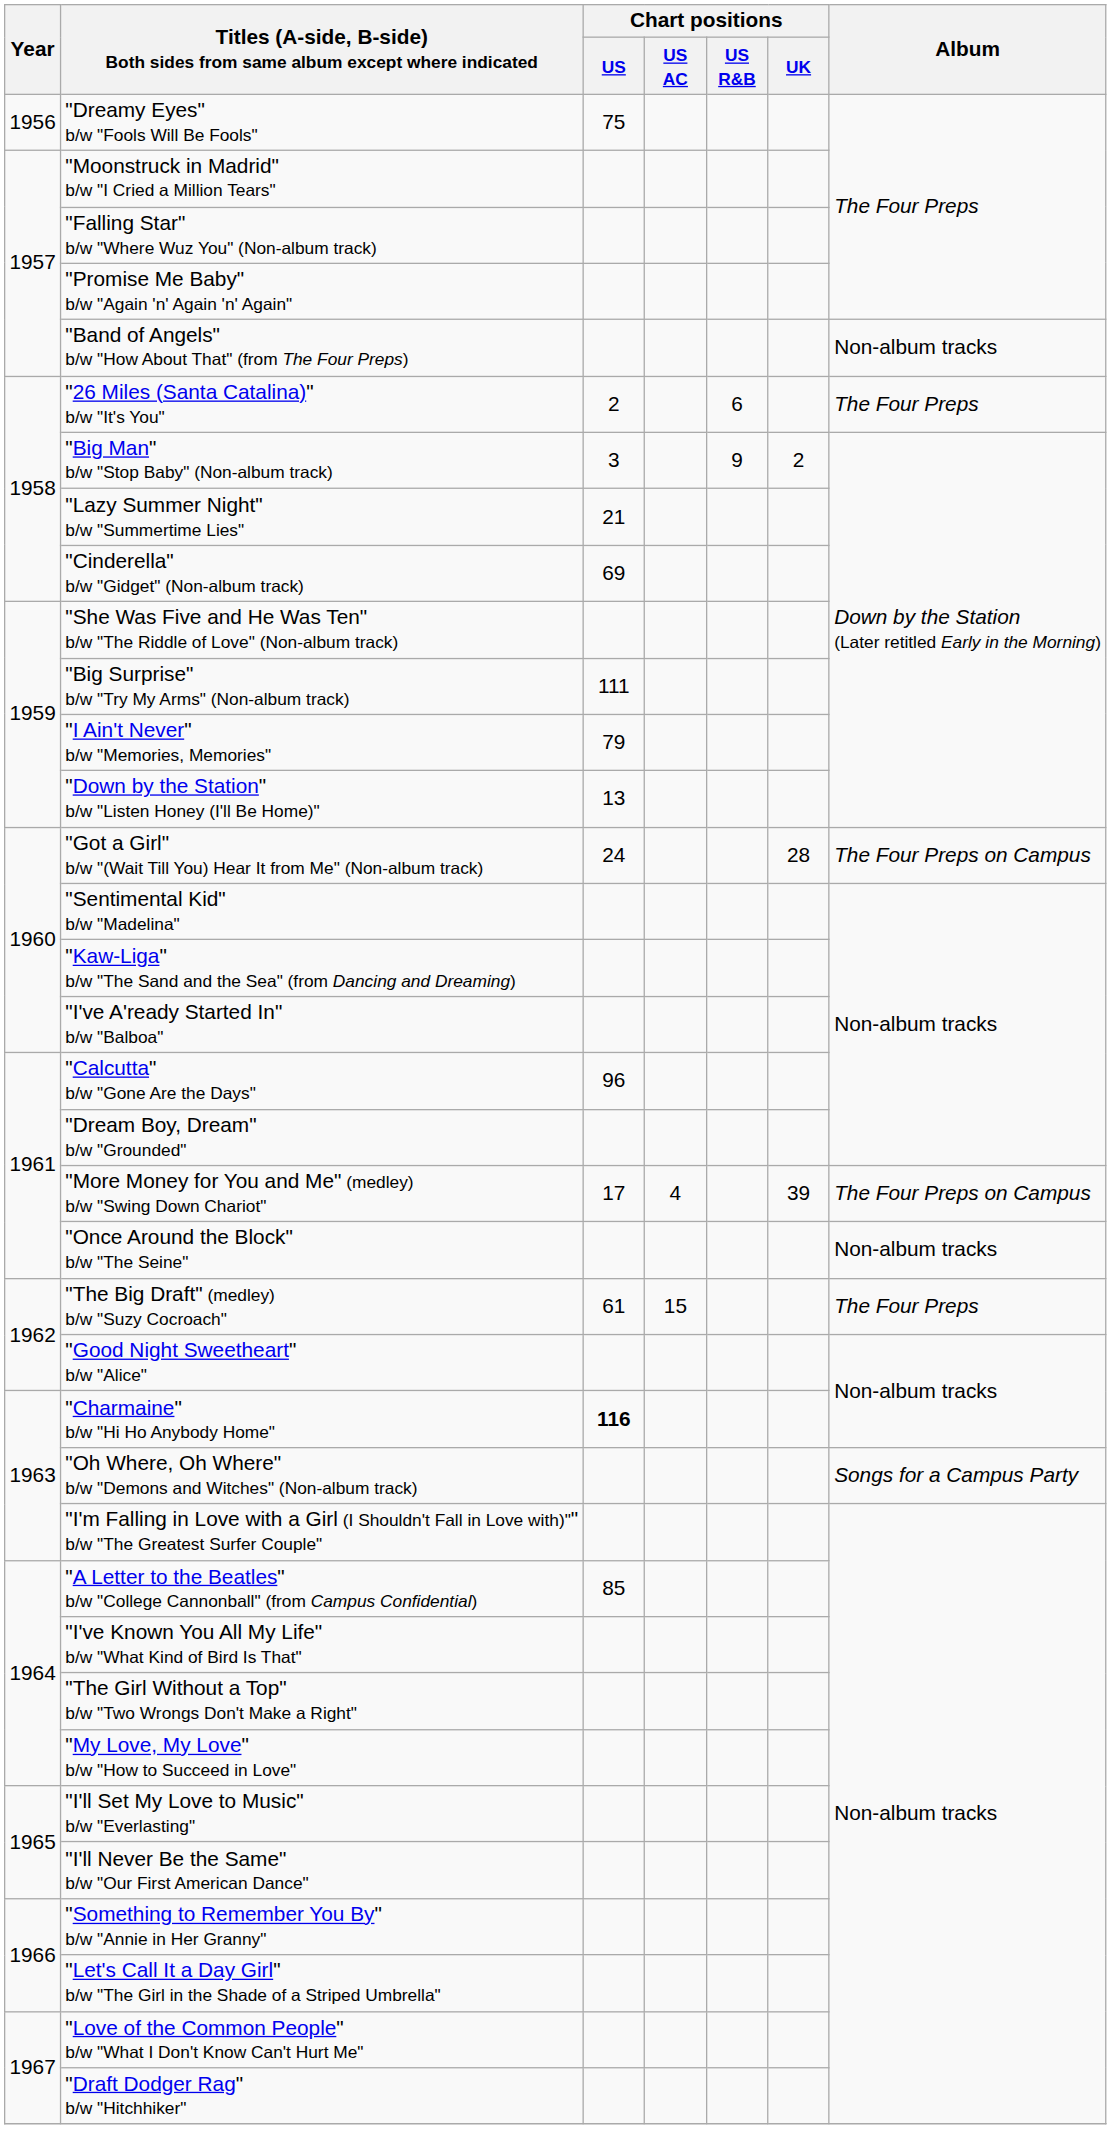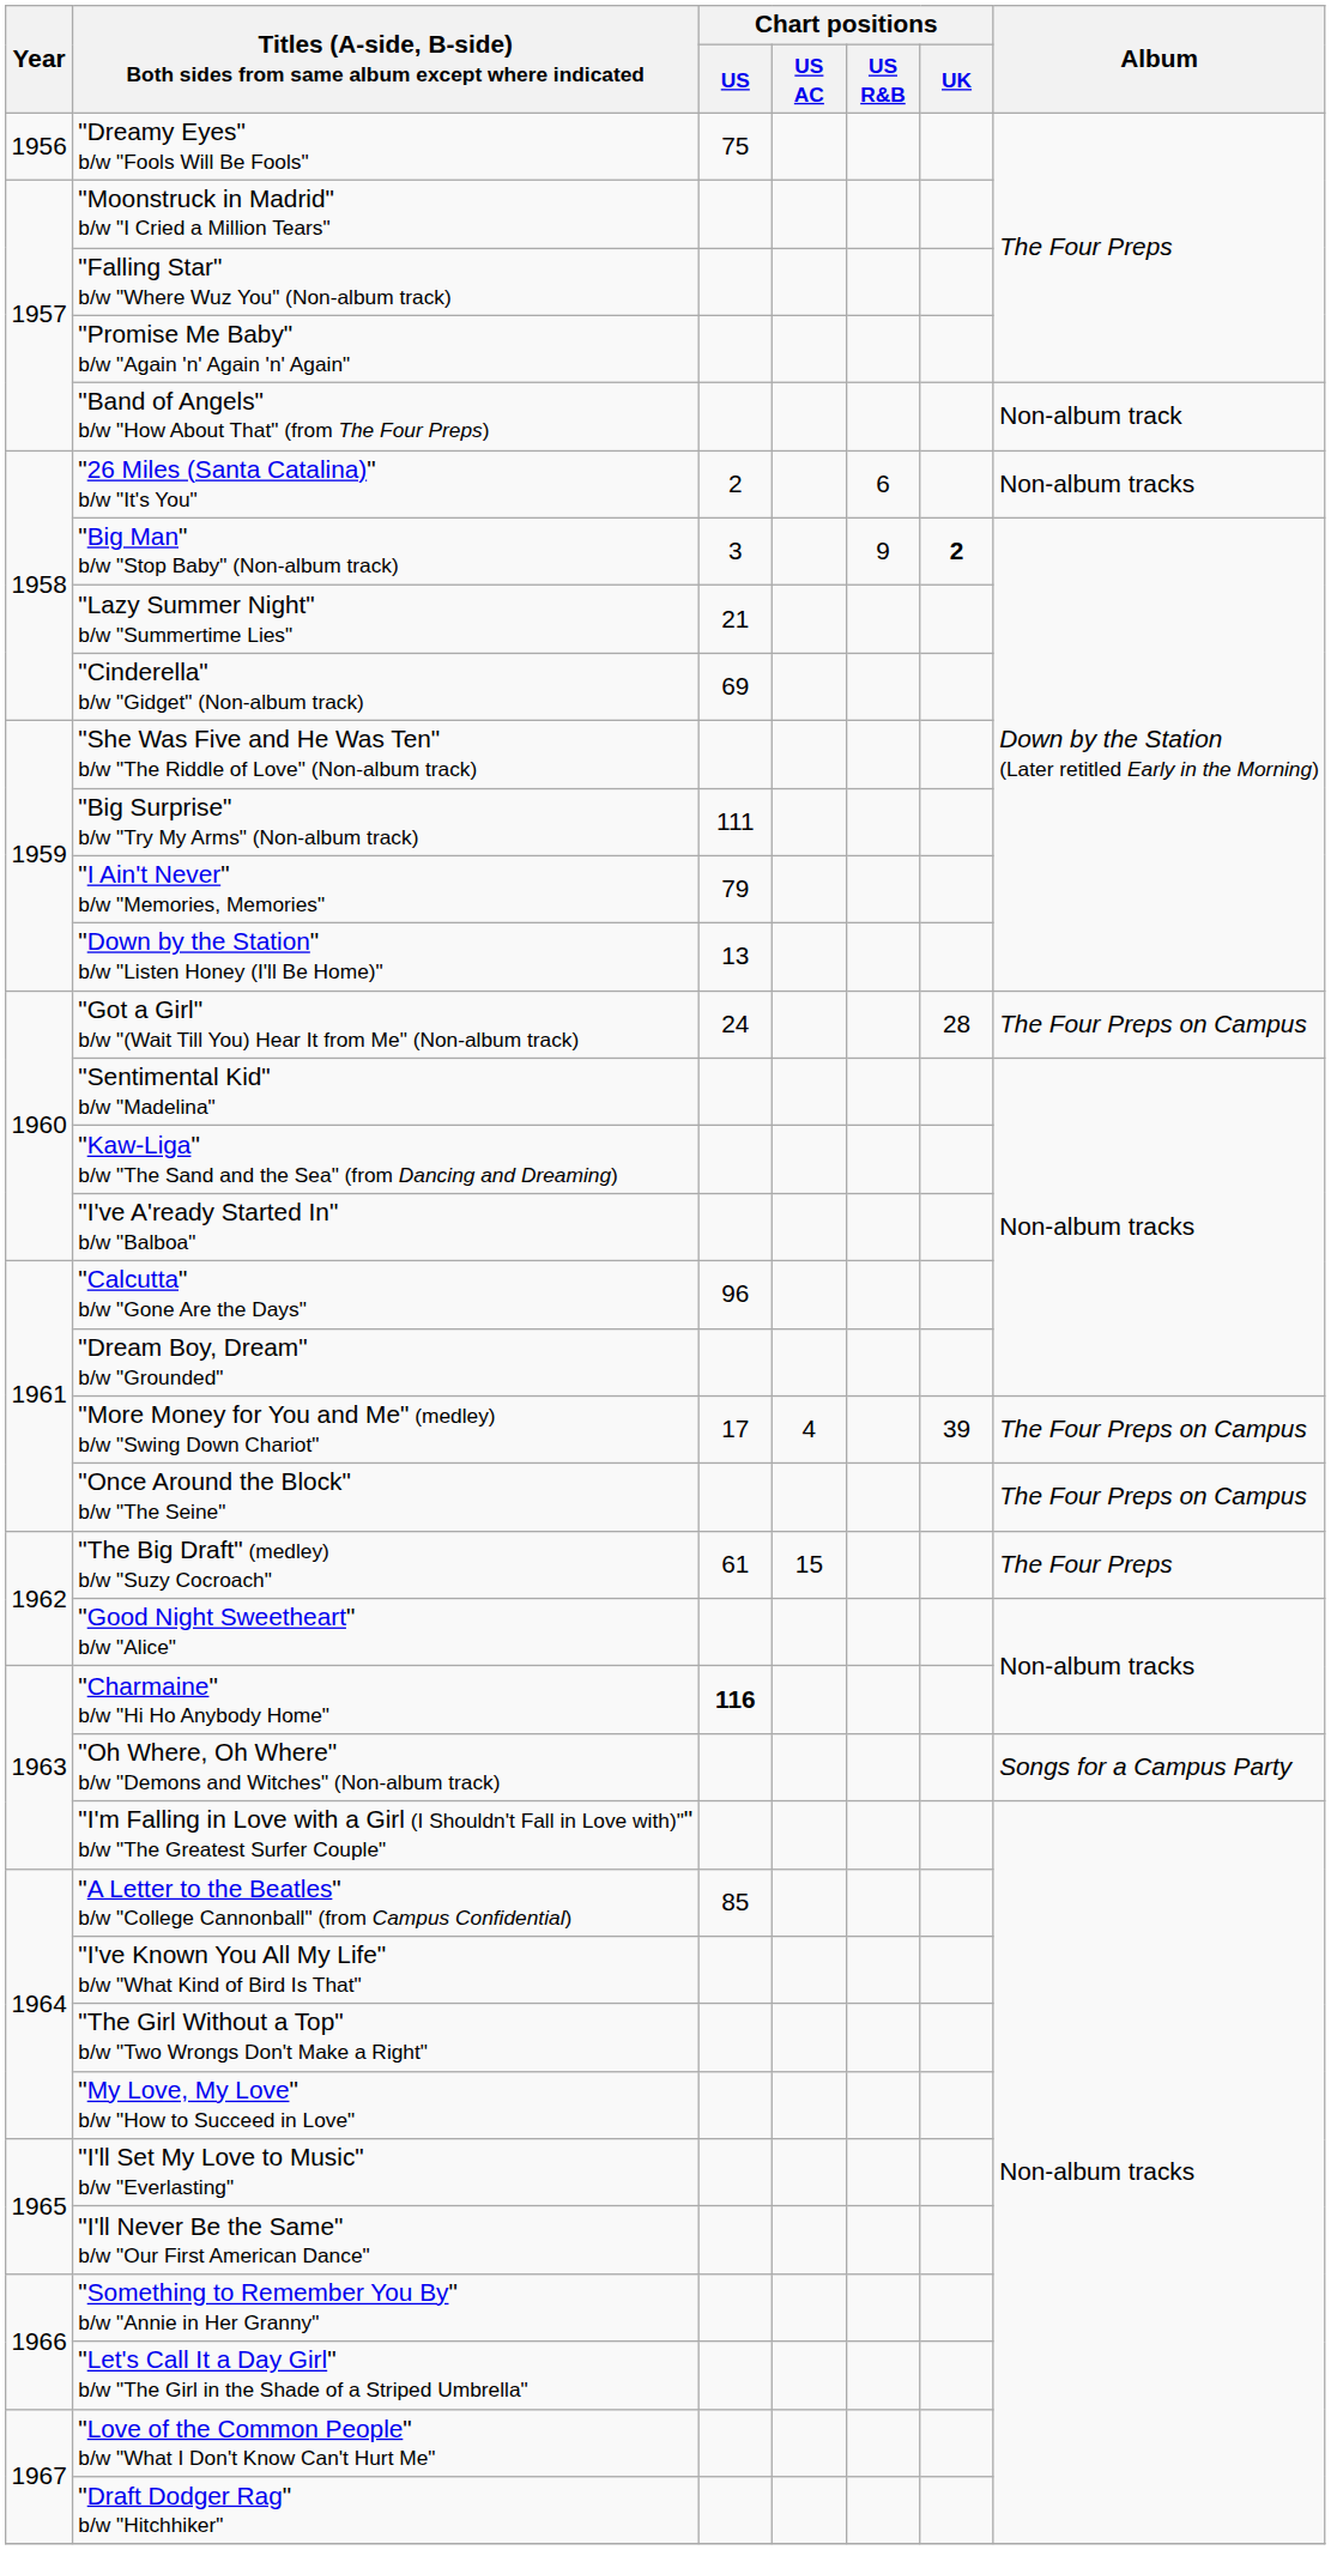"Band of Angels" b/w "How About That" (from The Four Preps) | Album: Non-album tracks -> Non-album track
"26 Miles (Santa Catalina)" b/w "It's You" | Album: The Four Preps -> Non-album tracks
"Big Man" b/w "Stop Baby" (Non-album track) | Chart positions / UK: normal -> bold
"Once Around the Block" b/w "The Seine" | Album: Non-album tracks -> The Four Preps on Campus
